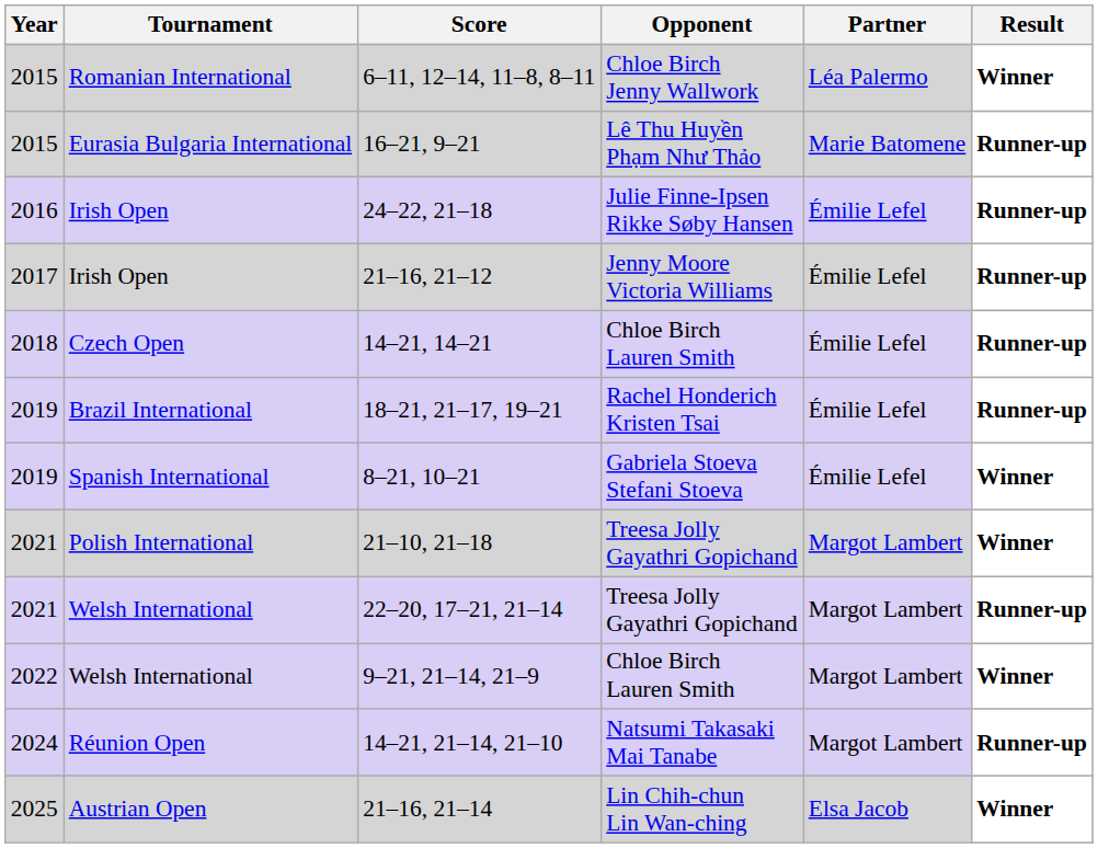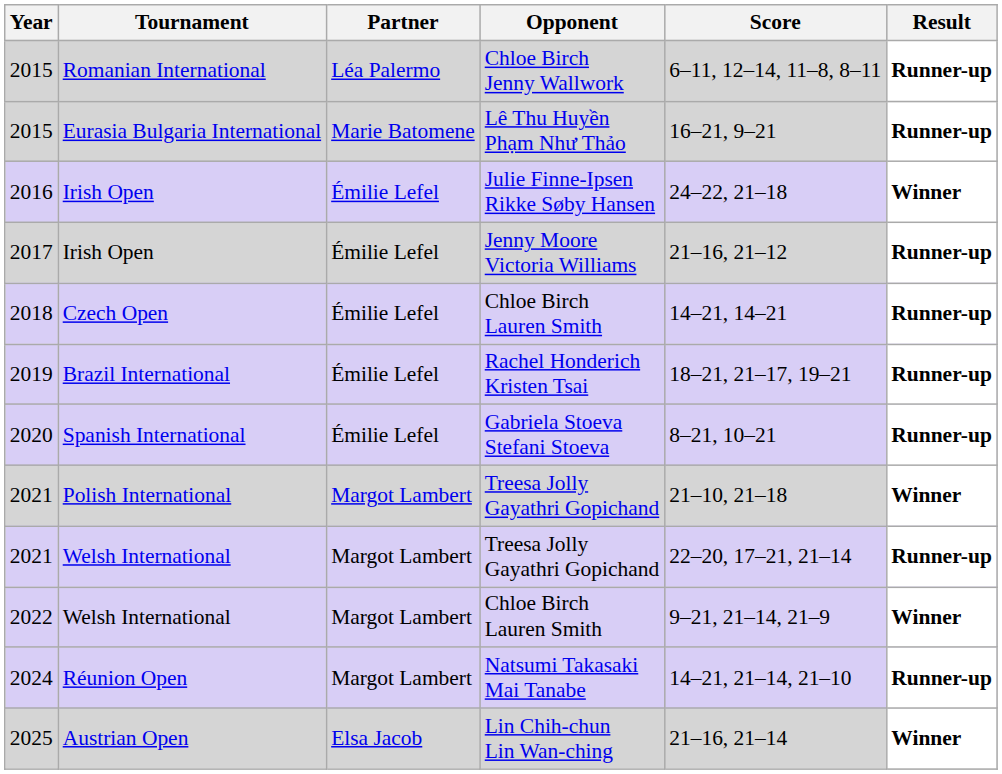columns swapped: Partner <-> Score
Romanian International | Result: Winner -> Runner-up
Irish Open / Julie Finne-Ipsen Rikke Søby Hansen | Result: Runner-up -> Winner
Spanish International | Year: 2019 -> 2020
Spanish International | Result: Winner -> Runner-up
